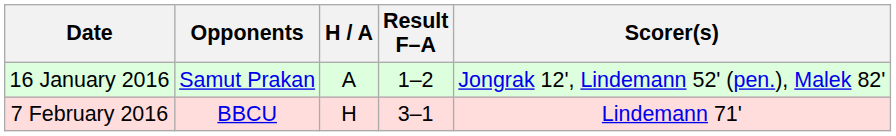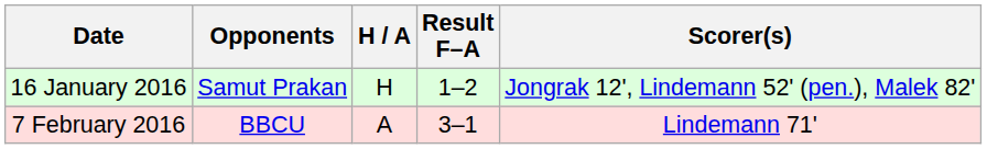16 January 2016 | H / A: A -> H
7 February 2016 | H / A: H -> A
